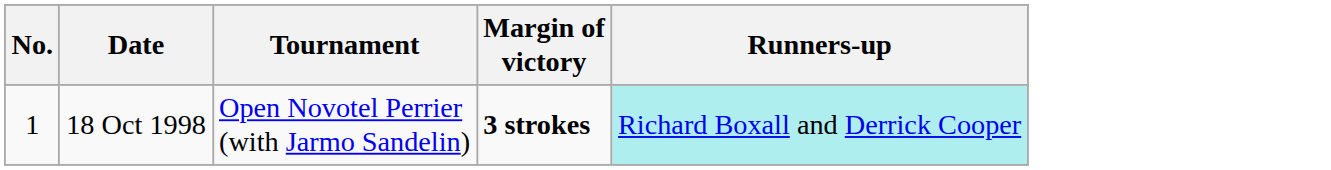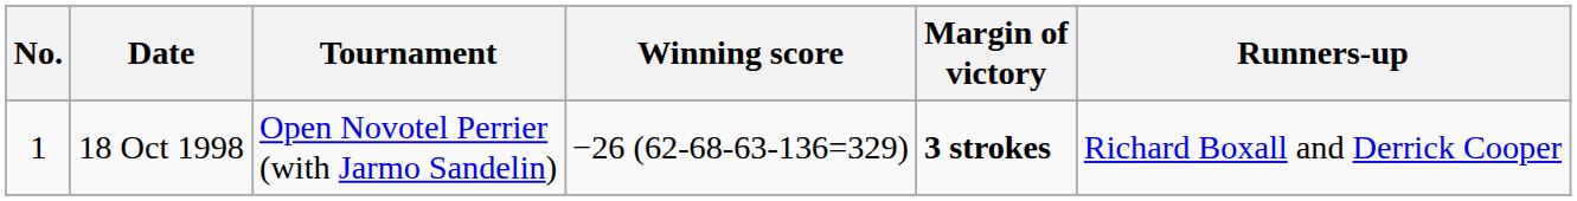+ column: Winning score | −26 (62-68-63-136=329)
18 Oct 1998 | Runners-up: paleturquoise background -> no background
